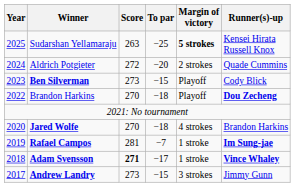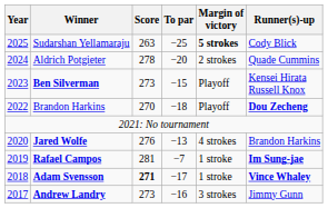Sudarshan Yellamaraju | Runner(s)-up: Kensei Hirata Russell Knox -> Cody Blick
Aldrich Potgieter | Score: 272 -> 278
Ben Silverman | Runner(s)-up: Cody Blick -> Kensei Hirata Russell Knox
Jared Wolfe | Score: 270 -> 276
Jared Wolfe | To par: −18 -> −13
Andrew Landry | To par: −15 -> −16
